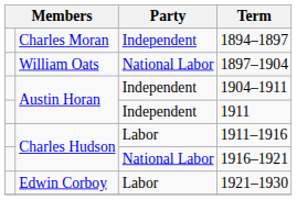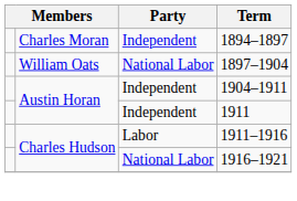- row: Edwin Corboy | Labor | 1921–1930
